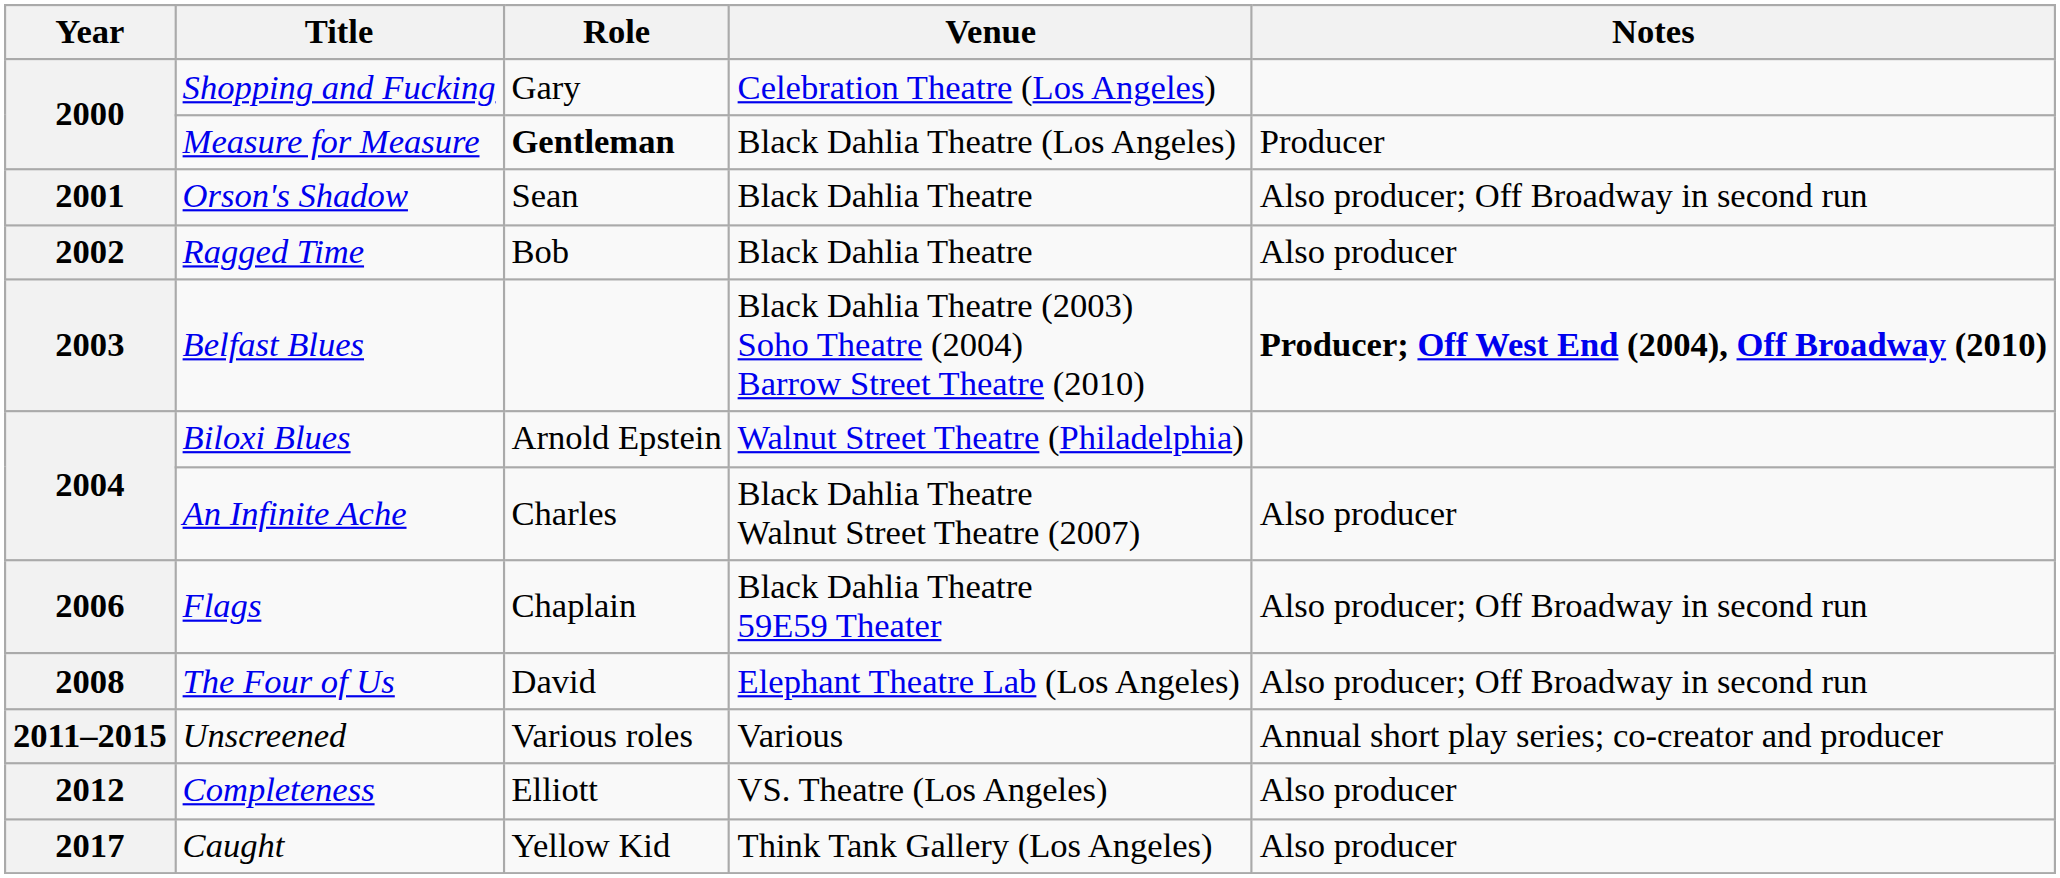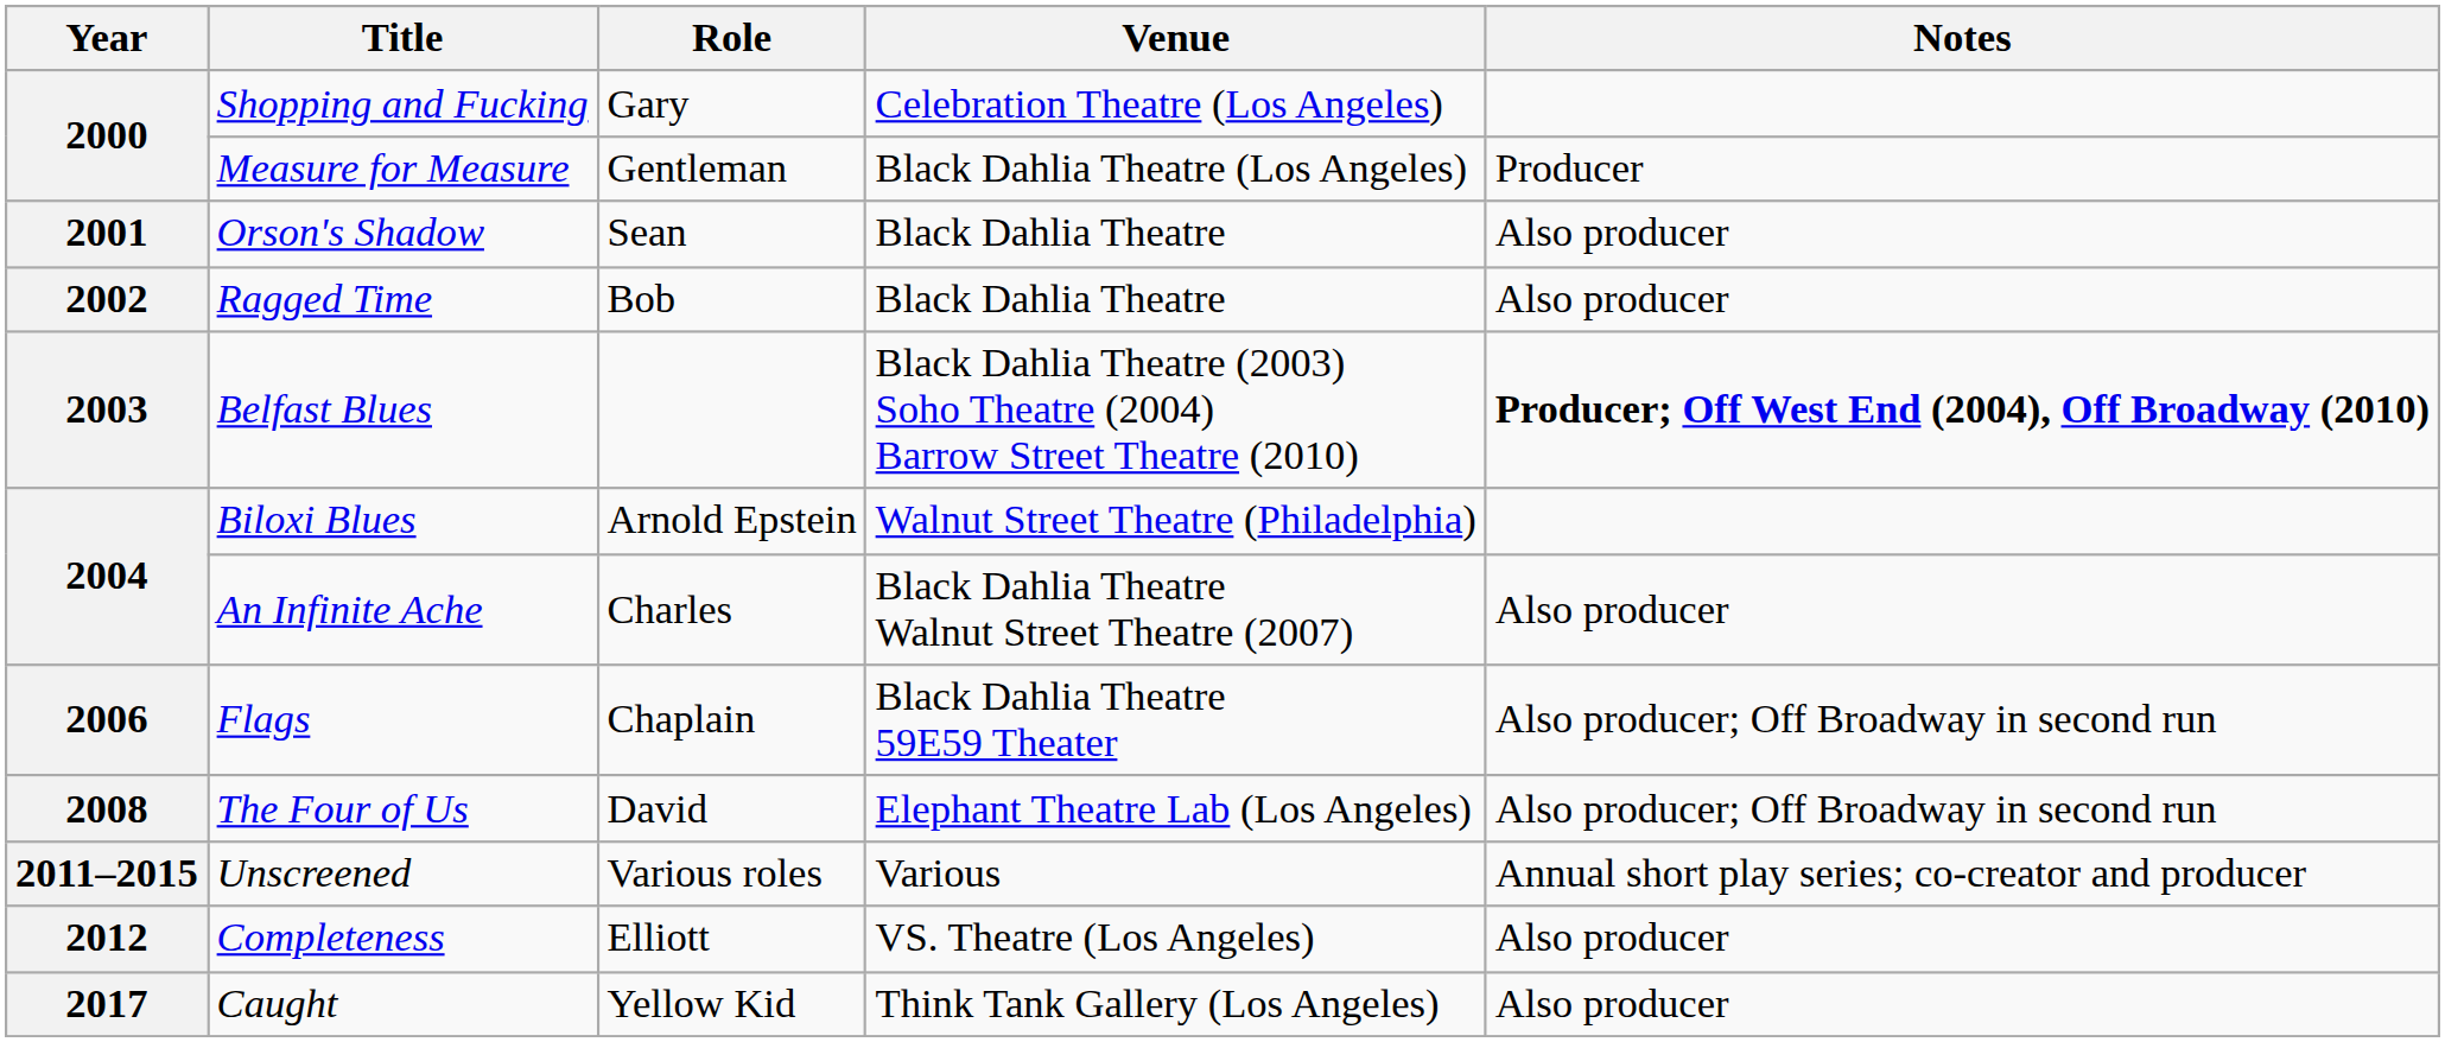Measure for Measure | Role: bold -> normal
Orson's Shadow | Notes: Also producer; Off Broadway in second run -> Also producer
